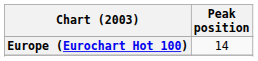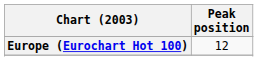Europe (Eurochart Hot 100) | Peak position: 14 -> 12
